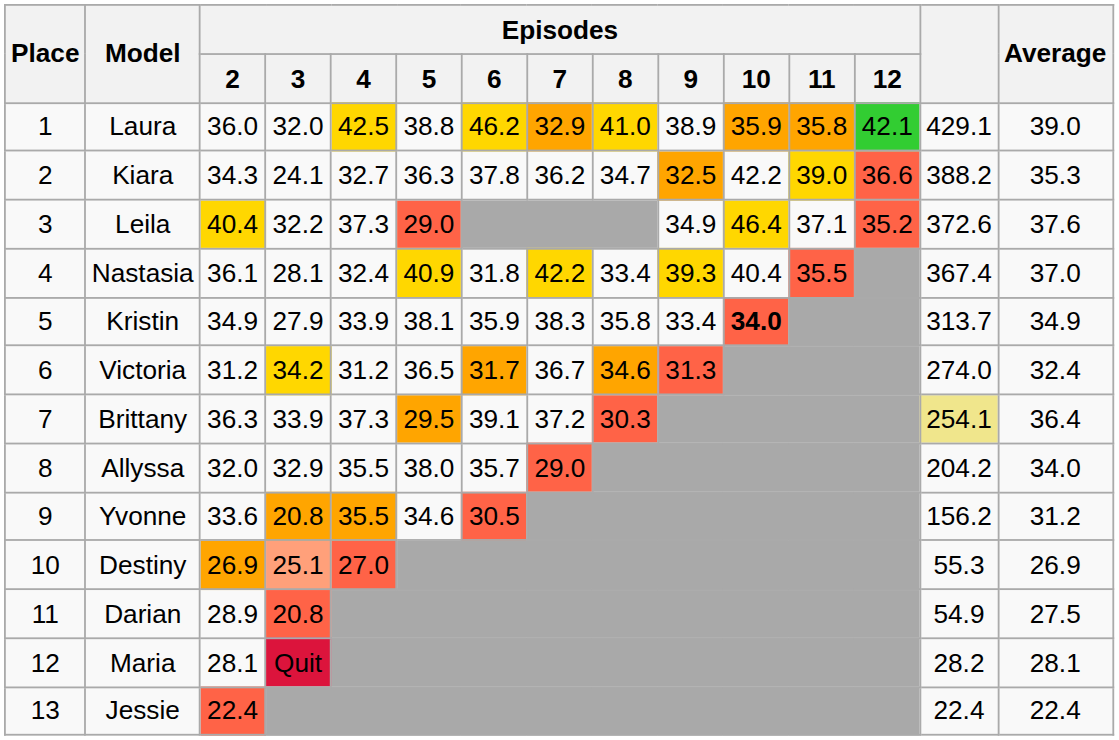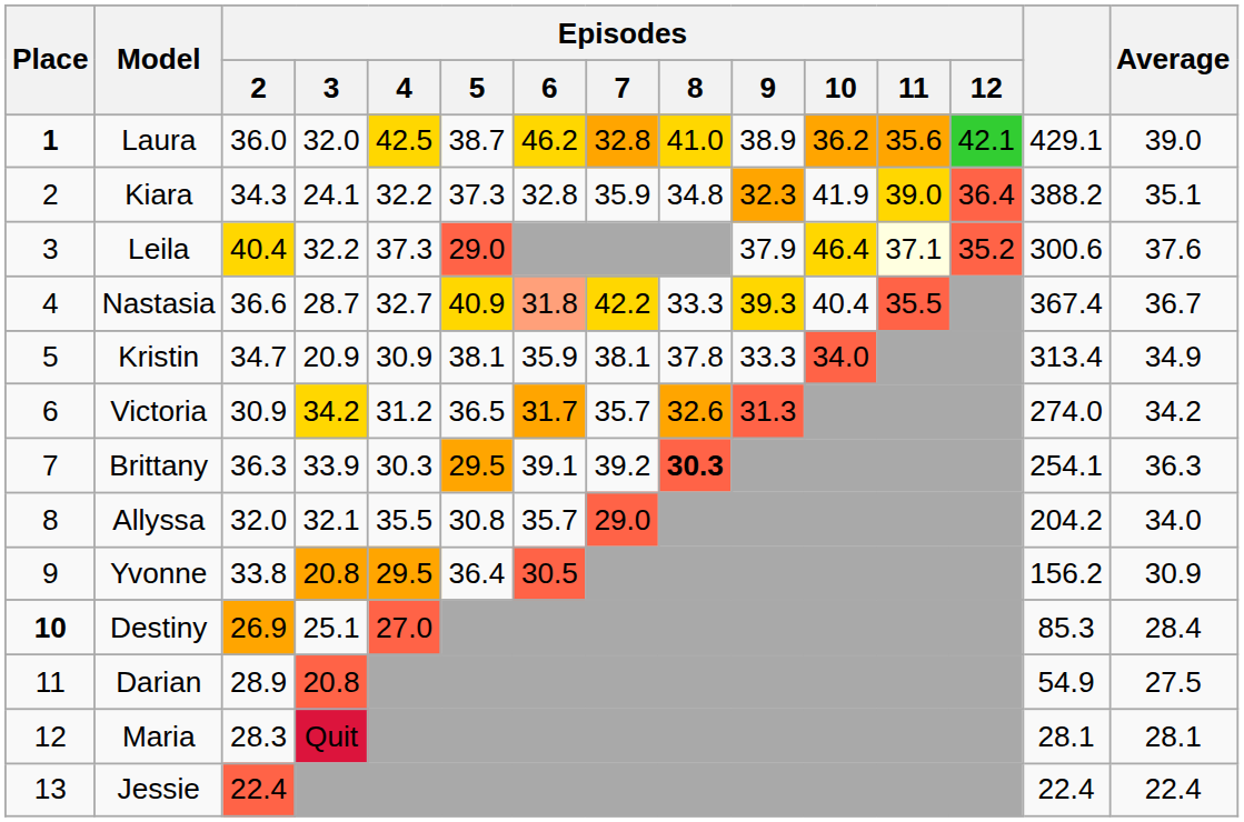Laura | Place: normal -> bold
Laura | Episodes / 5: 38.8 -> 38.7
Laura | Episodes / 7: 32.9 -> 32.8
Laura | Episodes / 10: 35.9 -> 36.2
Laura | Episodes / 11: 35.8 -> 35.6
Kiara | Episodes / 4: 32.7 -> 32.2
Kiara | Episodes / 5: 36.3 -> 37.3
Kiara | Episodes / 6: 37.8 -> 32.8
Kiara | Episodes / 7: 36.2 -> 35.9
Kiara | Episodes / 8: 34.7 -> 34.8
Kiara | Episodes / 9: 32.5 -> 32.3
Kiara | Episodes / 10: 42.2 -> 41.9
Kiara | Episodes / 12: 36.6 -> 36.4
Kiara | Average: 35.3 -> 35.1
Leila | Episodes / 9: 34.9 -> 37.9
Leila | Episodes / 11: no background -> lightyellow background
Leila | column 14: 372.6 -> 300.6
Nastasia | Episodes / 2: 36.1 -> 36.6
Nastasia | Episodes / 3: 28.1 -> 28.7
Nastasia | Episodes / 4: 32.4 -> 32.7
Nastasia | Episodes / 6: no background -> lightsalmon background
Nastasia | Episodes / 8: 33.4 -> 33.3
Nastasia | Average: 37.0 -> 36.7
Kristin | Episodes / 2: 34.9 -> 34.7
Kristin | Episodes / 3: 27.9 -> 20.9
Kristin | Episodes / 4: 33.9 -> 30.9
Kristin | Episodes / 7: 38.3 -> 38.1
Kristin | Episodes / 8: 35.8 -> 37.8
Kristin | Episodes / 9: 33.4 -> 33.3
Kristin | Episodes / 10: bold -> normal
Kristin | column 14: 313.7 -> 313.4
Victoria | Episodes / 2: 31.2 -> 30.9
Victoria | Episodes / 7: 36.7 -> 35.7
Victoria | Episodes / 8: 34.6 -> 32.6
Victoria | Average: 32.4 -> 34.2
Brittany | Episodes / 4: 37.3 -> 30.3
Brittany | Episodes / 7: 37.2 -> 39.2
Brittany | Episodes / 8: normal -> bold
Brittany | column 14: khaki background -> no background
Brittany | Average: 36.4 -> 36.3
Allyssa | Episodes / 3: 32.9 -> 32.1
Allyssa | Episodes / 5: 38.0 -> 30.8
Yvonne | Episodes / 2: 33.6 -> 33.8
Yvonne | Episodes / 4: 35.5 -> 29.5
Yvonne | Episodes / 5: 34.6 -> 36.4
Yvonne | Average: 31.2 -> 30.9
Destiny | Place: normal -> bold
Destiny | Episodes / 3: lightsalmon background -> no background
Destiny | column 14: 55.3 -> 85.3
Destiny | Average: 26.9 -> 28.4
Maria | Episodes / 2: 28.1 -> 28.3
Maria | column 14: 28.2 -> 28.1
